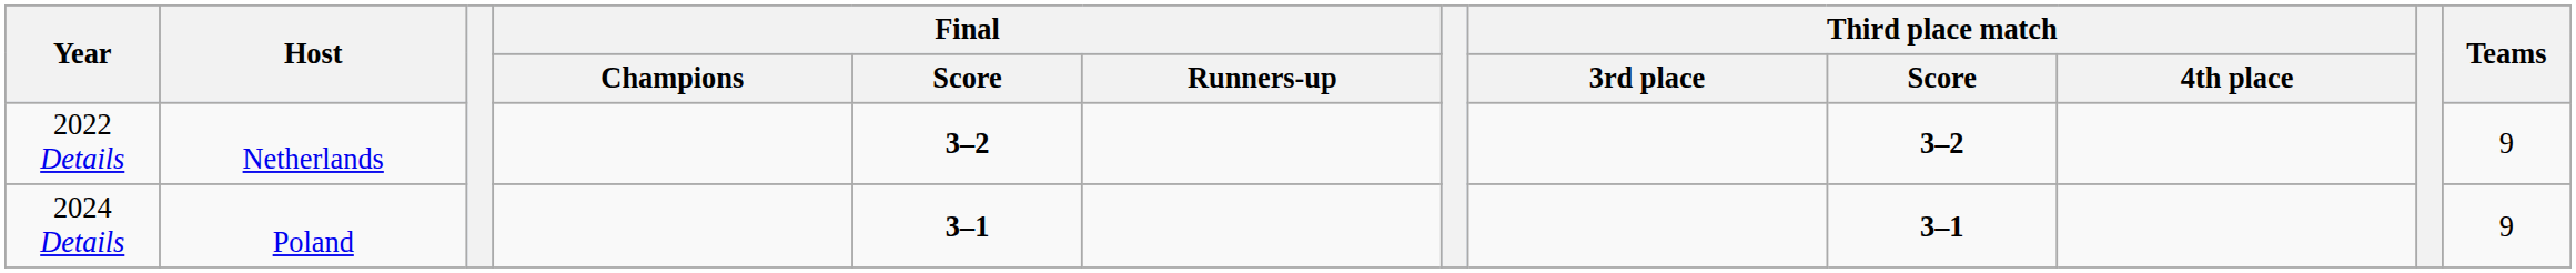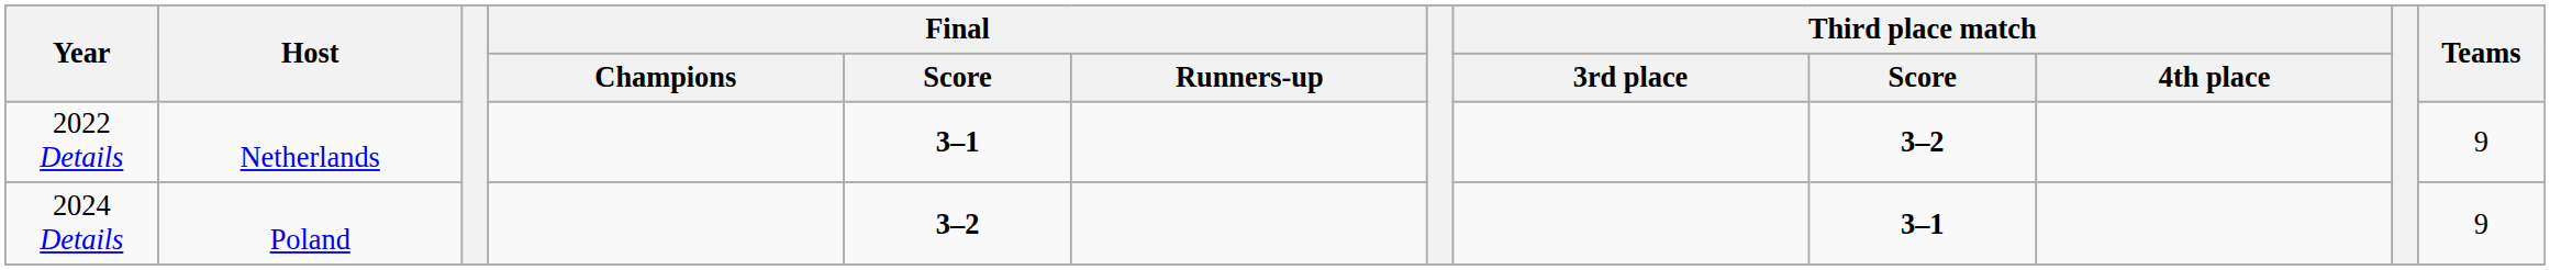2022 Details | Final / Score: 3–2 -> 3–1
2024 Details | Final / Score: 3–1 -> 3–2
